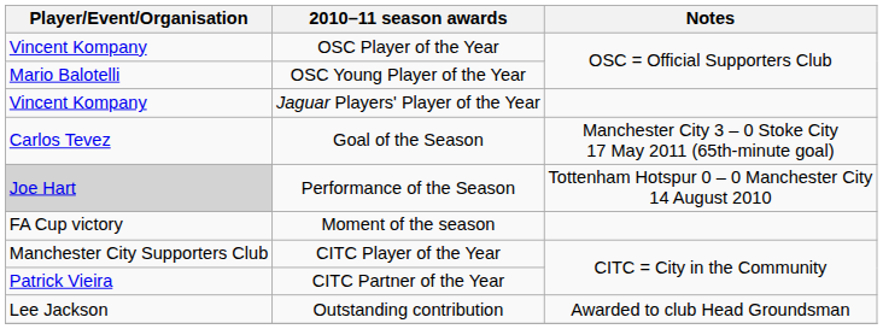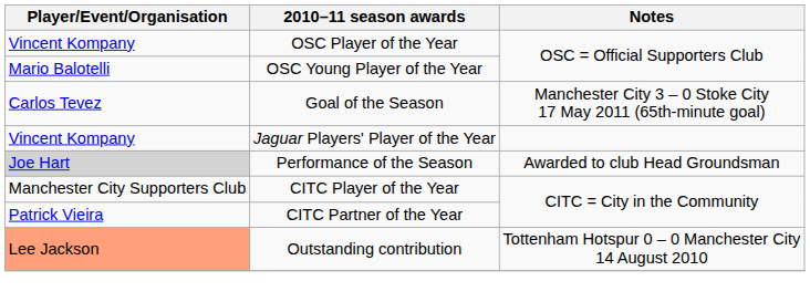rows swapped: Jaguar Players' Player of the Year <-> Goal of the Season
Performance of the Season | Notes: Tottenham Hotspur 0 – 0 Manchester City 14 August 2010 -> Awarded to club Head Groundsman
- row: FA Cup victory | Moment of the season
Outstanding contribution | Player/Event/Organisation: no background -> lightsalmon background
Outstanding contribution | Notes: Awarded to club Head Groundsman -> Tottenham Hotspur 0 – 0 Manchester City 14 August 2010
